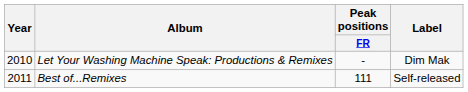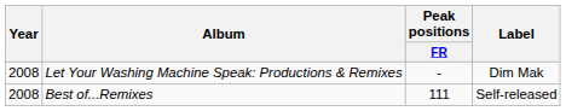Let Your Washing Machine Speak: Productions & Remixes | Year: 2010 -> 2008
Best of...Remixes | Year: 2011 -> 2008
